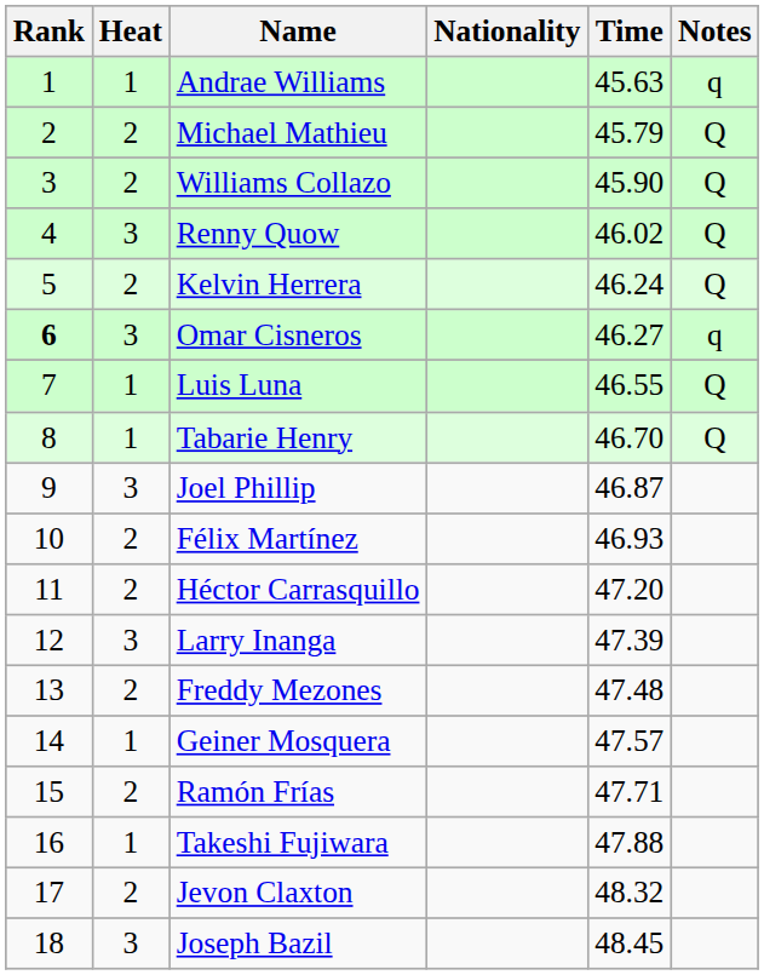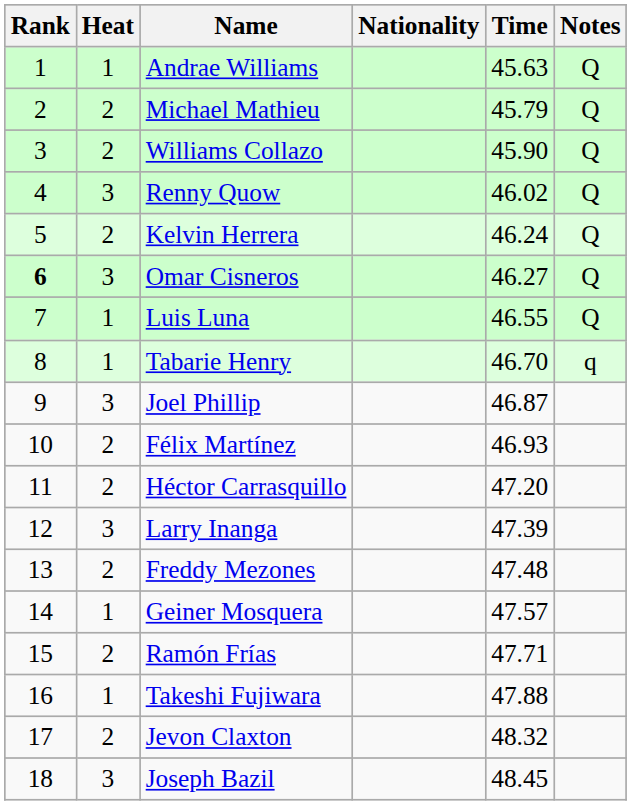Andrae Williams | Notes: q -> Q
Omar Cisneros | Notes: q -> Q
Tabarie Henry | Notes: Q -> q
